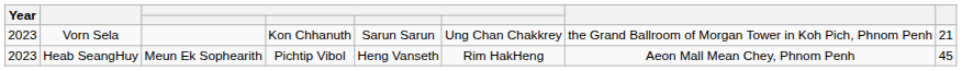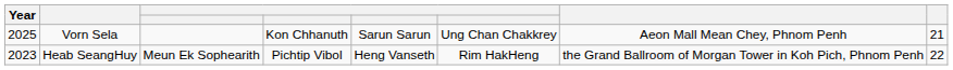Vorn Sela | Year: 2023 -> 2025
Vorn Sela | column 7: the Grand Ballroom of Morgan Tower in Koh Pich, Phnom Penh -> Aeon Mall Mean Chey, Phnom Penh
Heab SeangHuy | column 7: Aeon Mall Mean Chey, Phnom Penh -> the Grand Ballroom of Morgan Tower in Koh Pich, Phnom Penh
Heab SeangHuy | column 8: 45 -> 22
